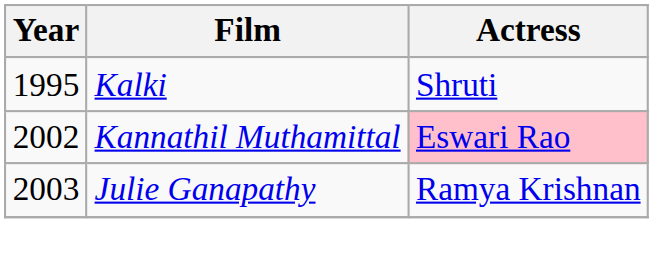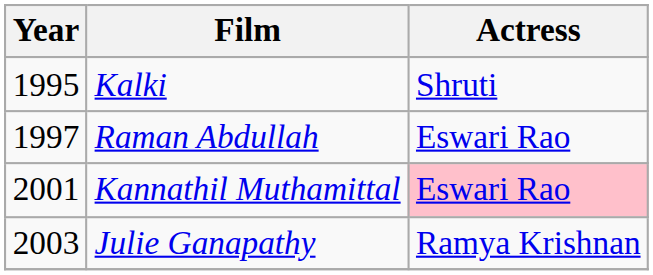+ row: 1997 | Raman Abdullah | Eswari Rao
Kannathil Muthamittal | Year: 2002 -> 2001
